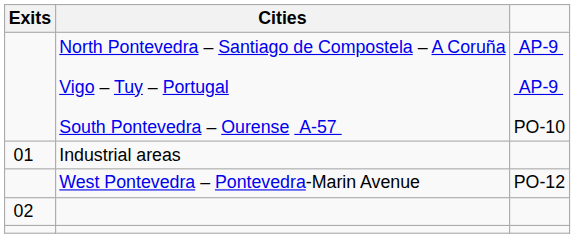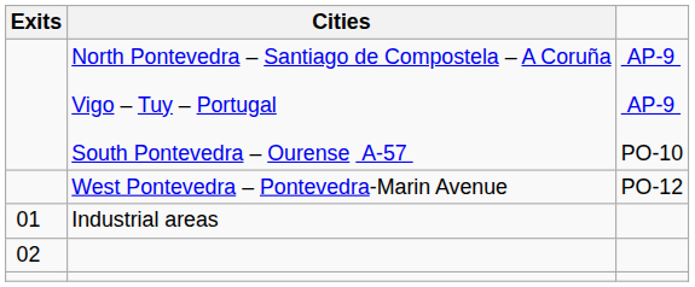rows swapped: West Pontevedra – Pontevedra-Marin Avenue <-> Industrial areas
